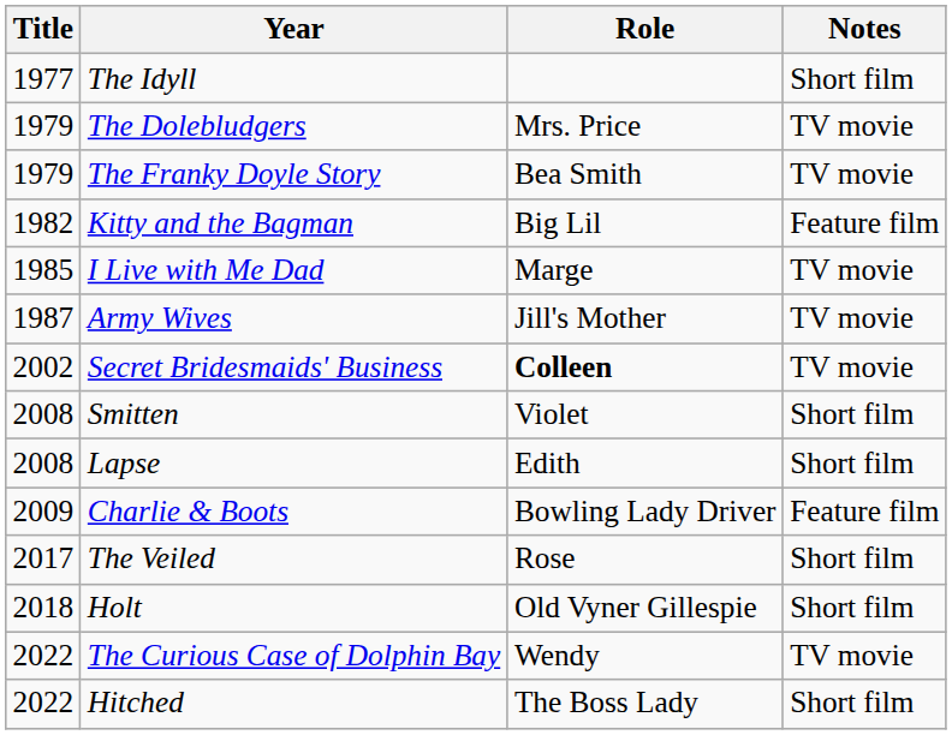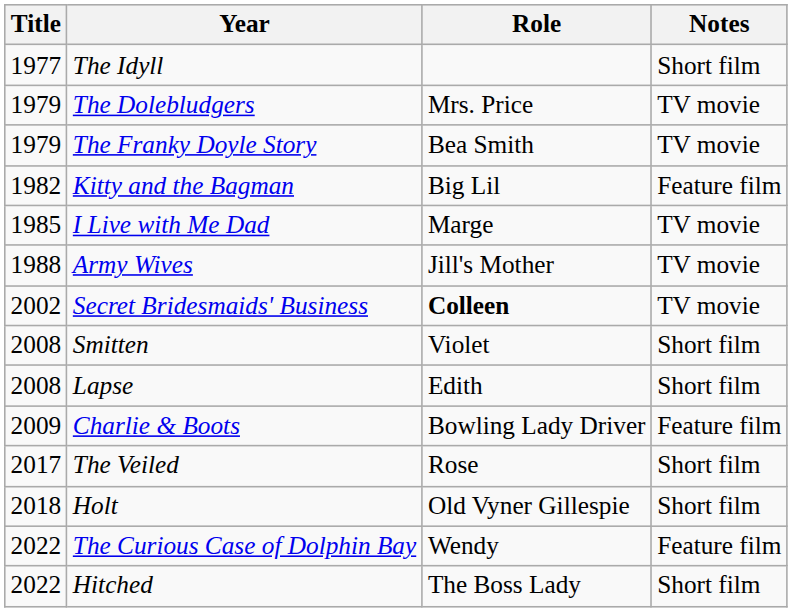Army Wives | Title: 1987 -> 1988
The Curious Case of Dolphin Bay | Notes: TV movie -> Feature film
